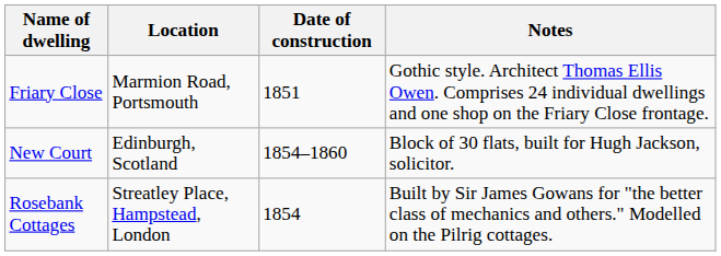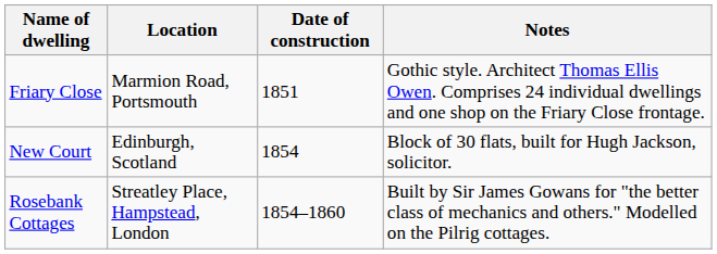New Court | Date of construction: 1854–1860 -> 1854
Rosebank Cottages | Date of construction: 1854 -> 1854–1860
